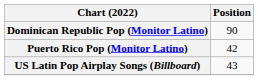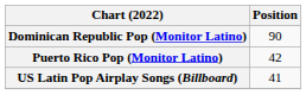US Latin Pop Airplay Songs (Billboard) | Position: 43 -> 41
